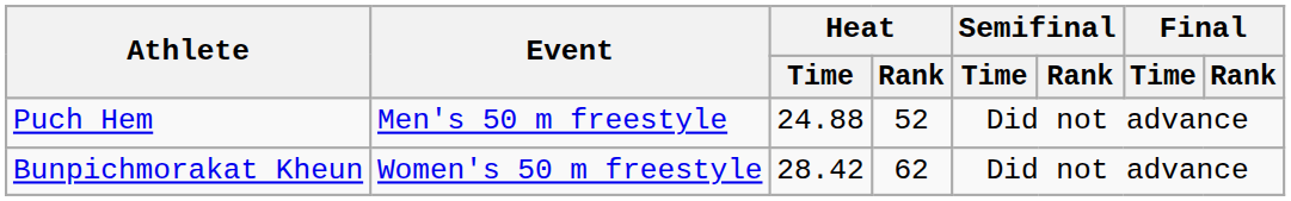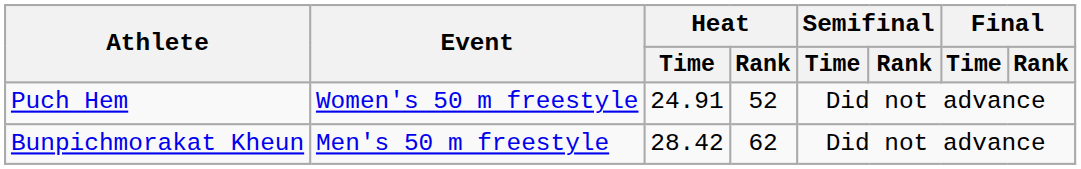Puch Hem | Event: Men's 50 m freestyle -> Women's 50 m freestyle
Puch Hem | Heat / Time: 24.88 -> 24.91
Bunpichmorakat Kheun | Event: Women's 50 m freestyle -> Men's 50 m freestyle
